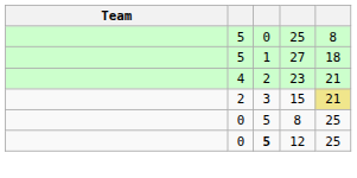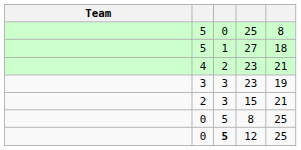+ row: 3 | 3 | 23 | 19
15 | column 5: khaki background -> no background
